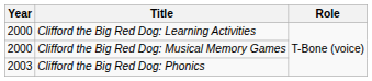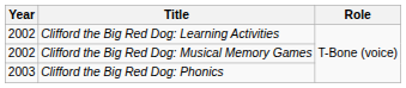Clifford the Big Red Dog: Learning Activities | Year: 2000 -> 2002
Clifford the Big Red Dog: Musical Memory Games | Year: 2000 -> 2002
